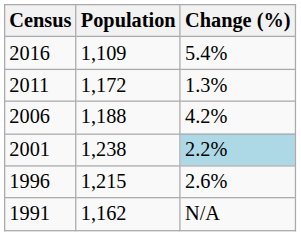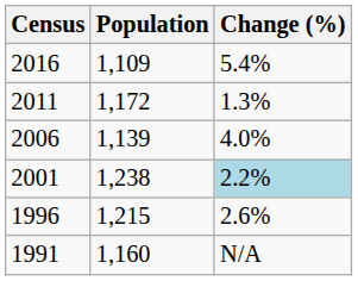2006 | Population: 1,188 -> 1,139
2006 | Change (%): 4.2% -> 4.0%
1991 | Population: 1,162 -> 1,160
